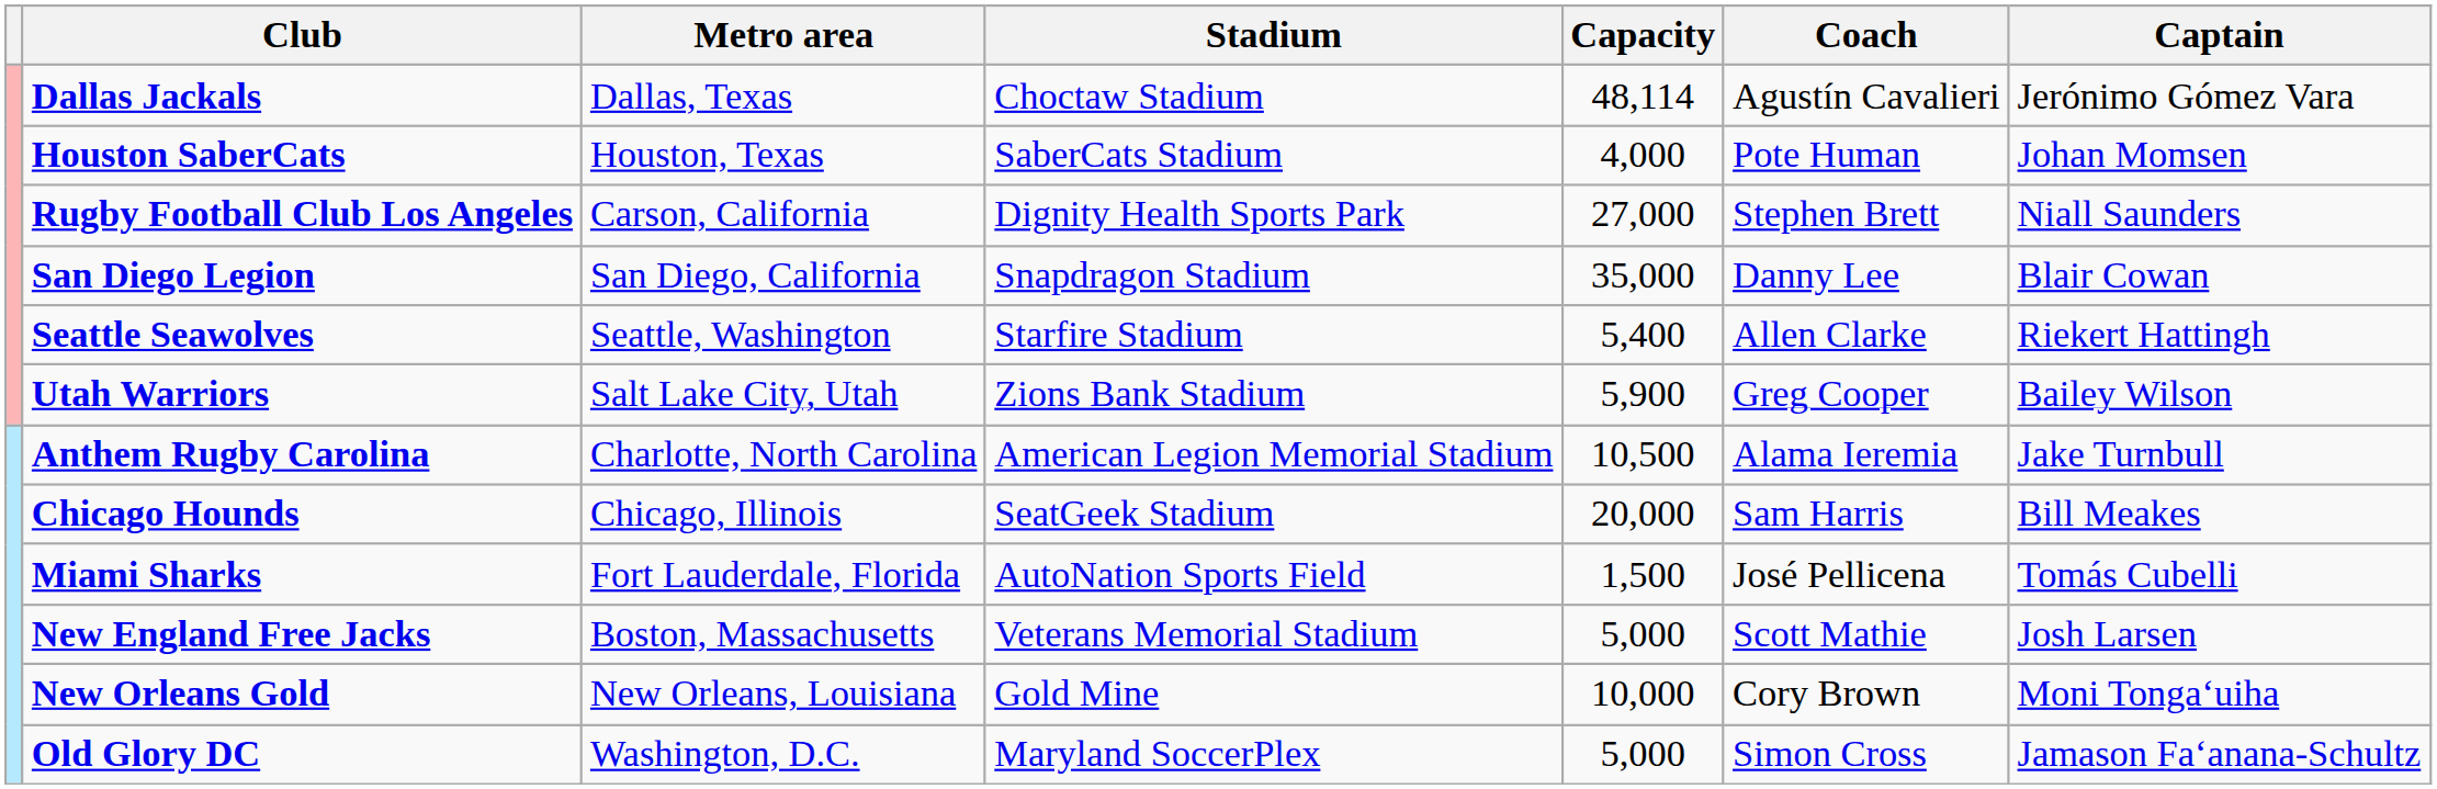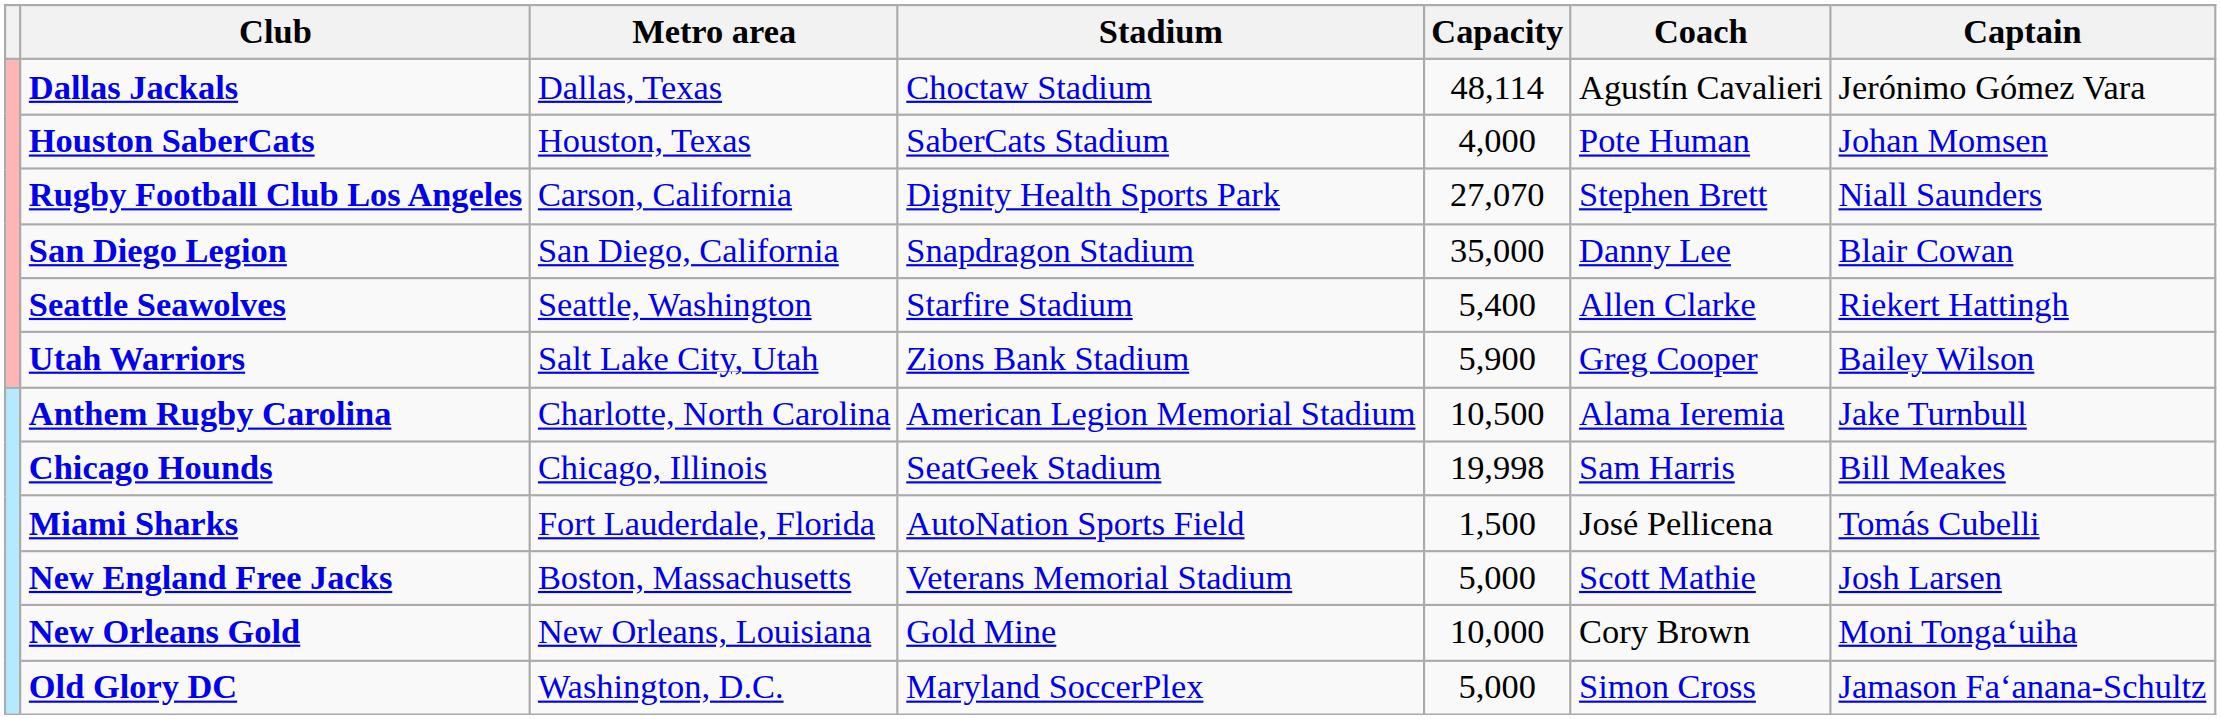Rugby Football Club Los Angeles | Capacity: 27,000 -> 27,070
Chicago Hounds | Capacity: 20,000 -> 19,998
